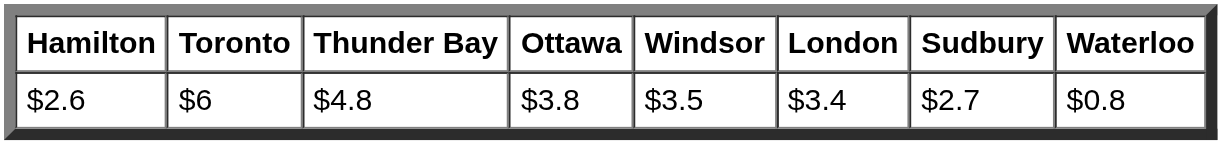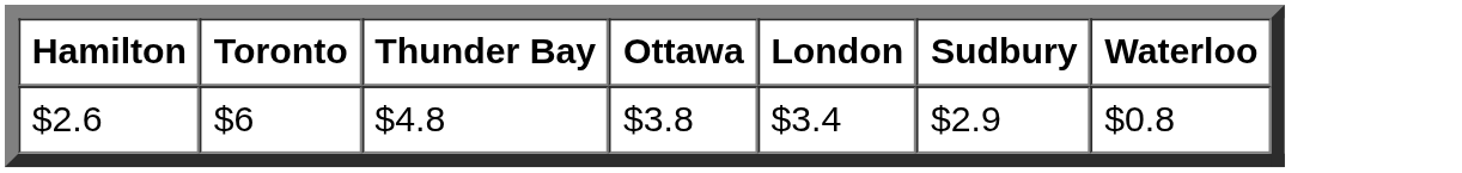- column: Windsor | $3.5
$2.6 | Sudbury: $2.7 -> $2.9
